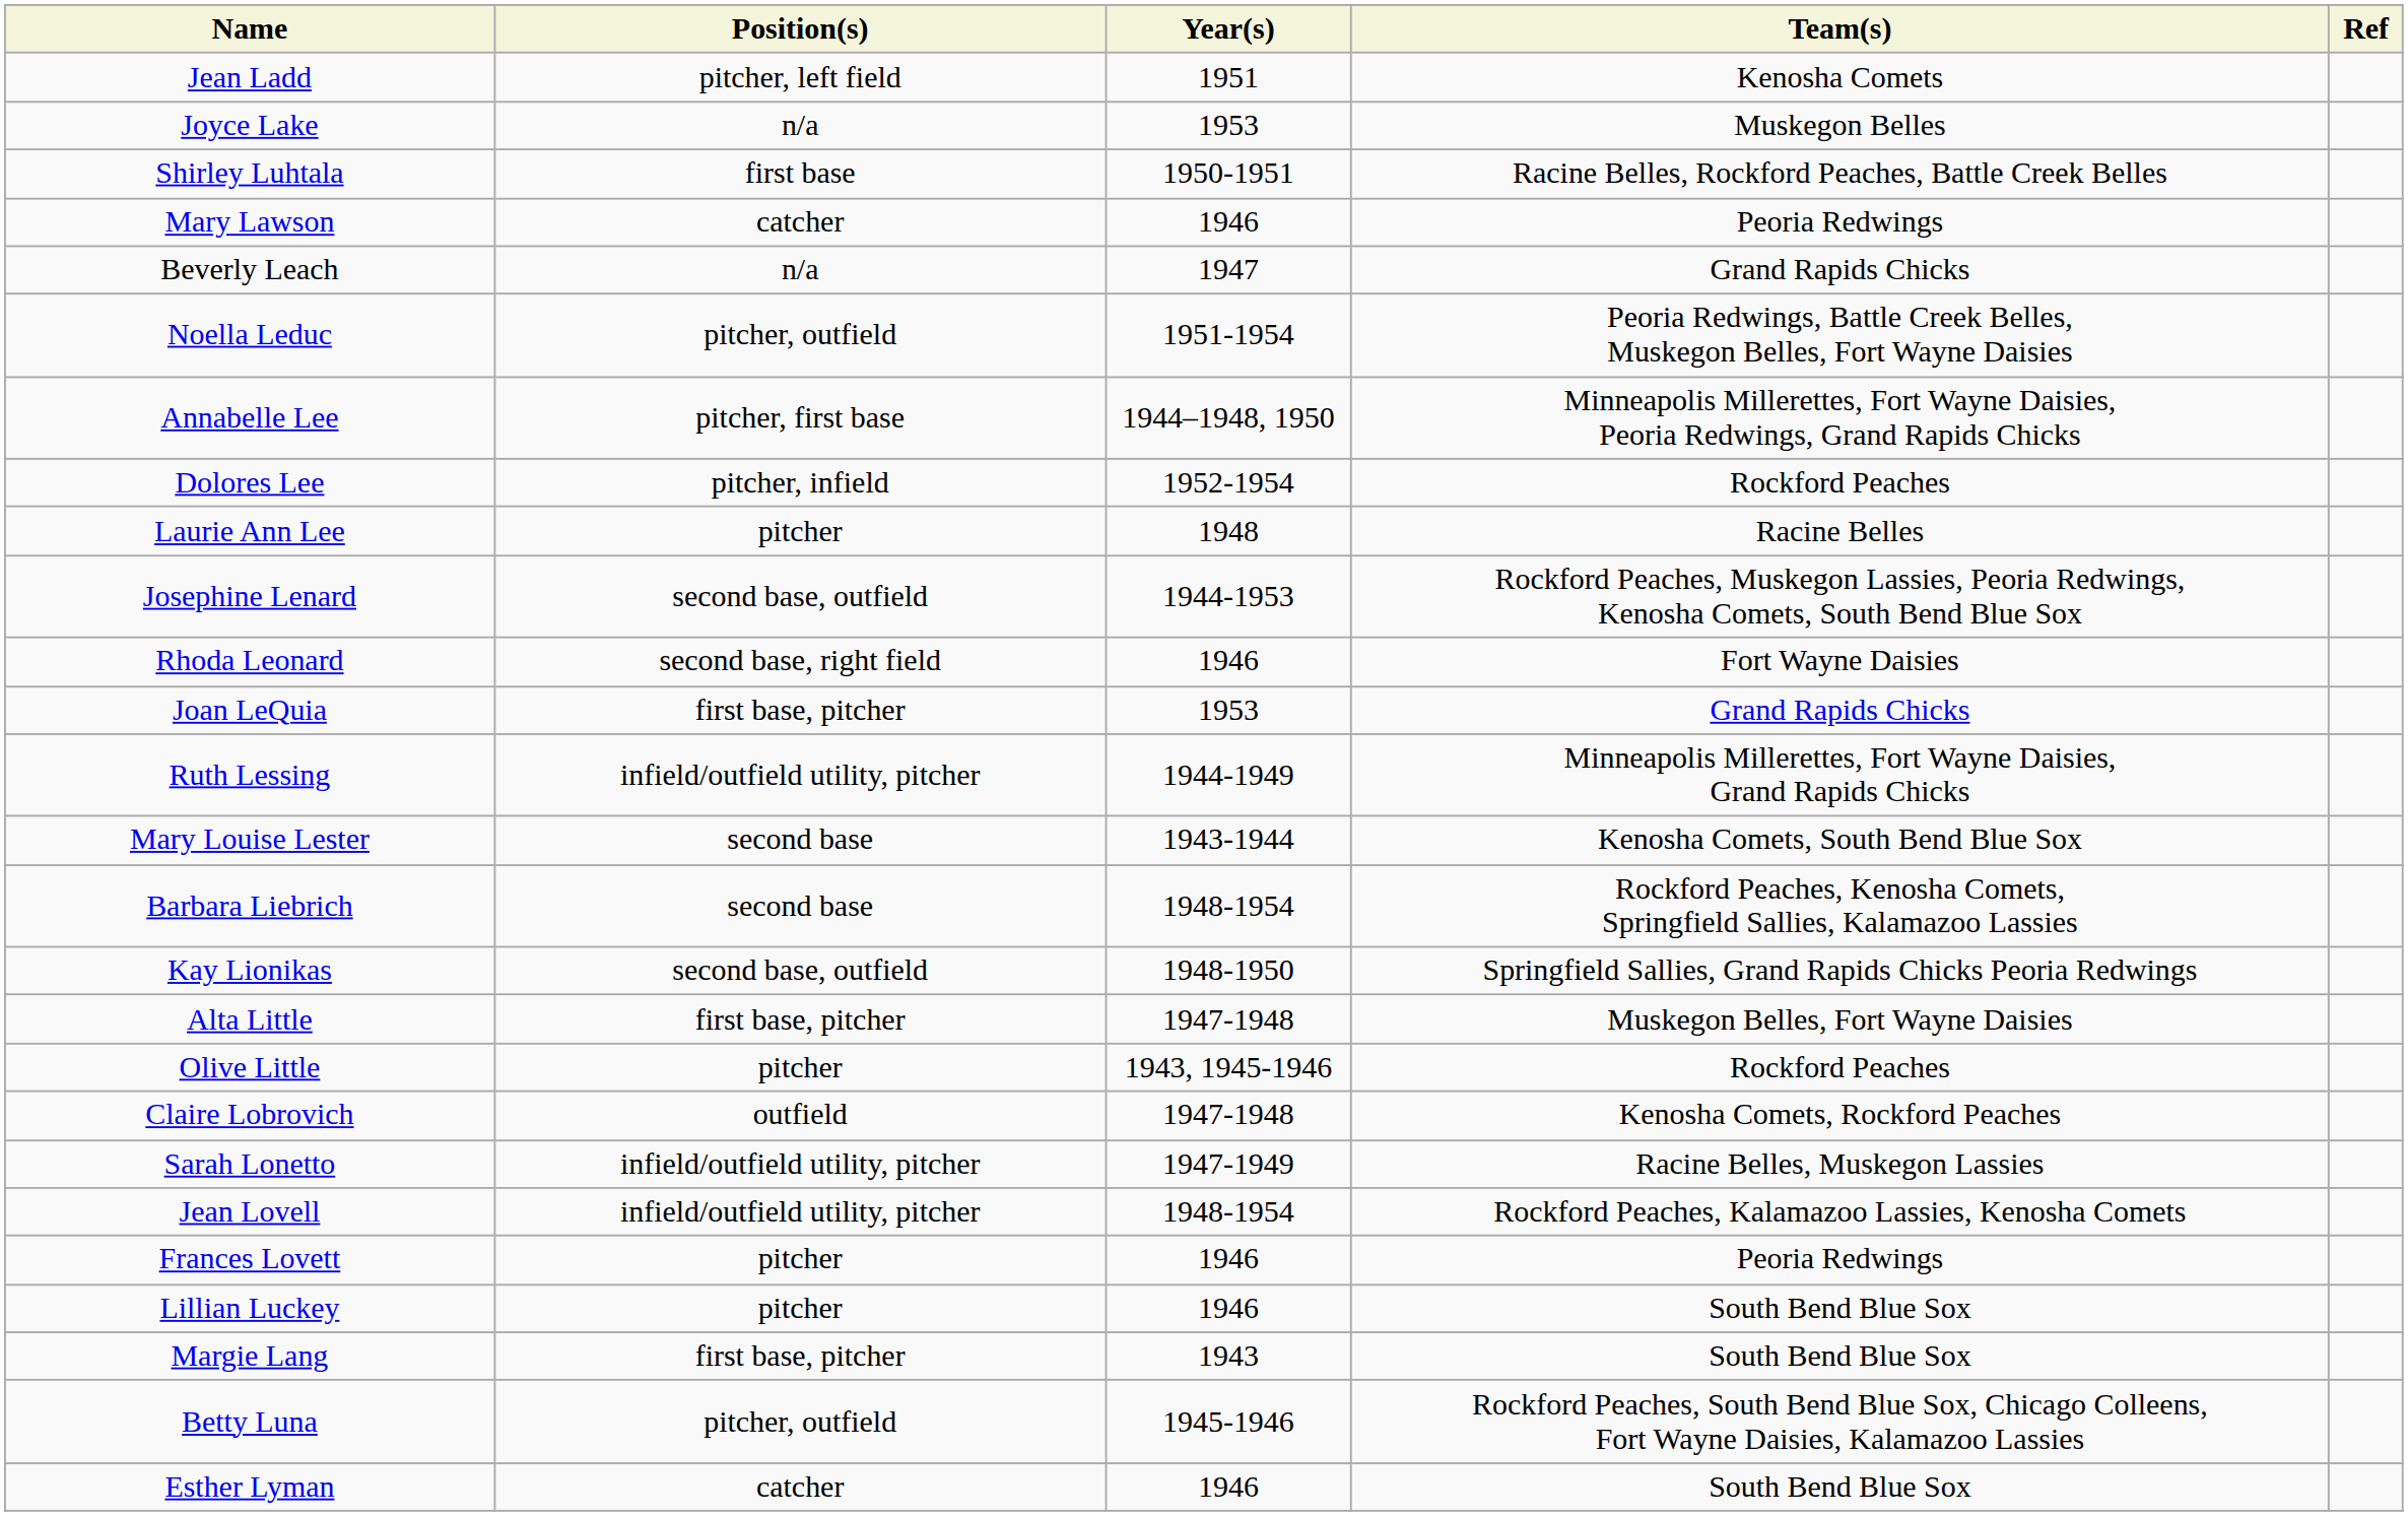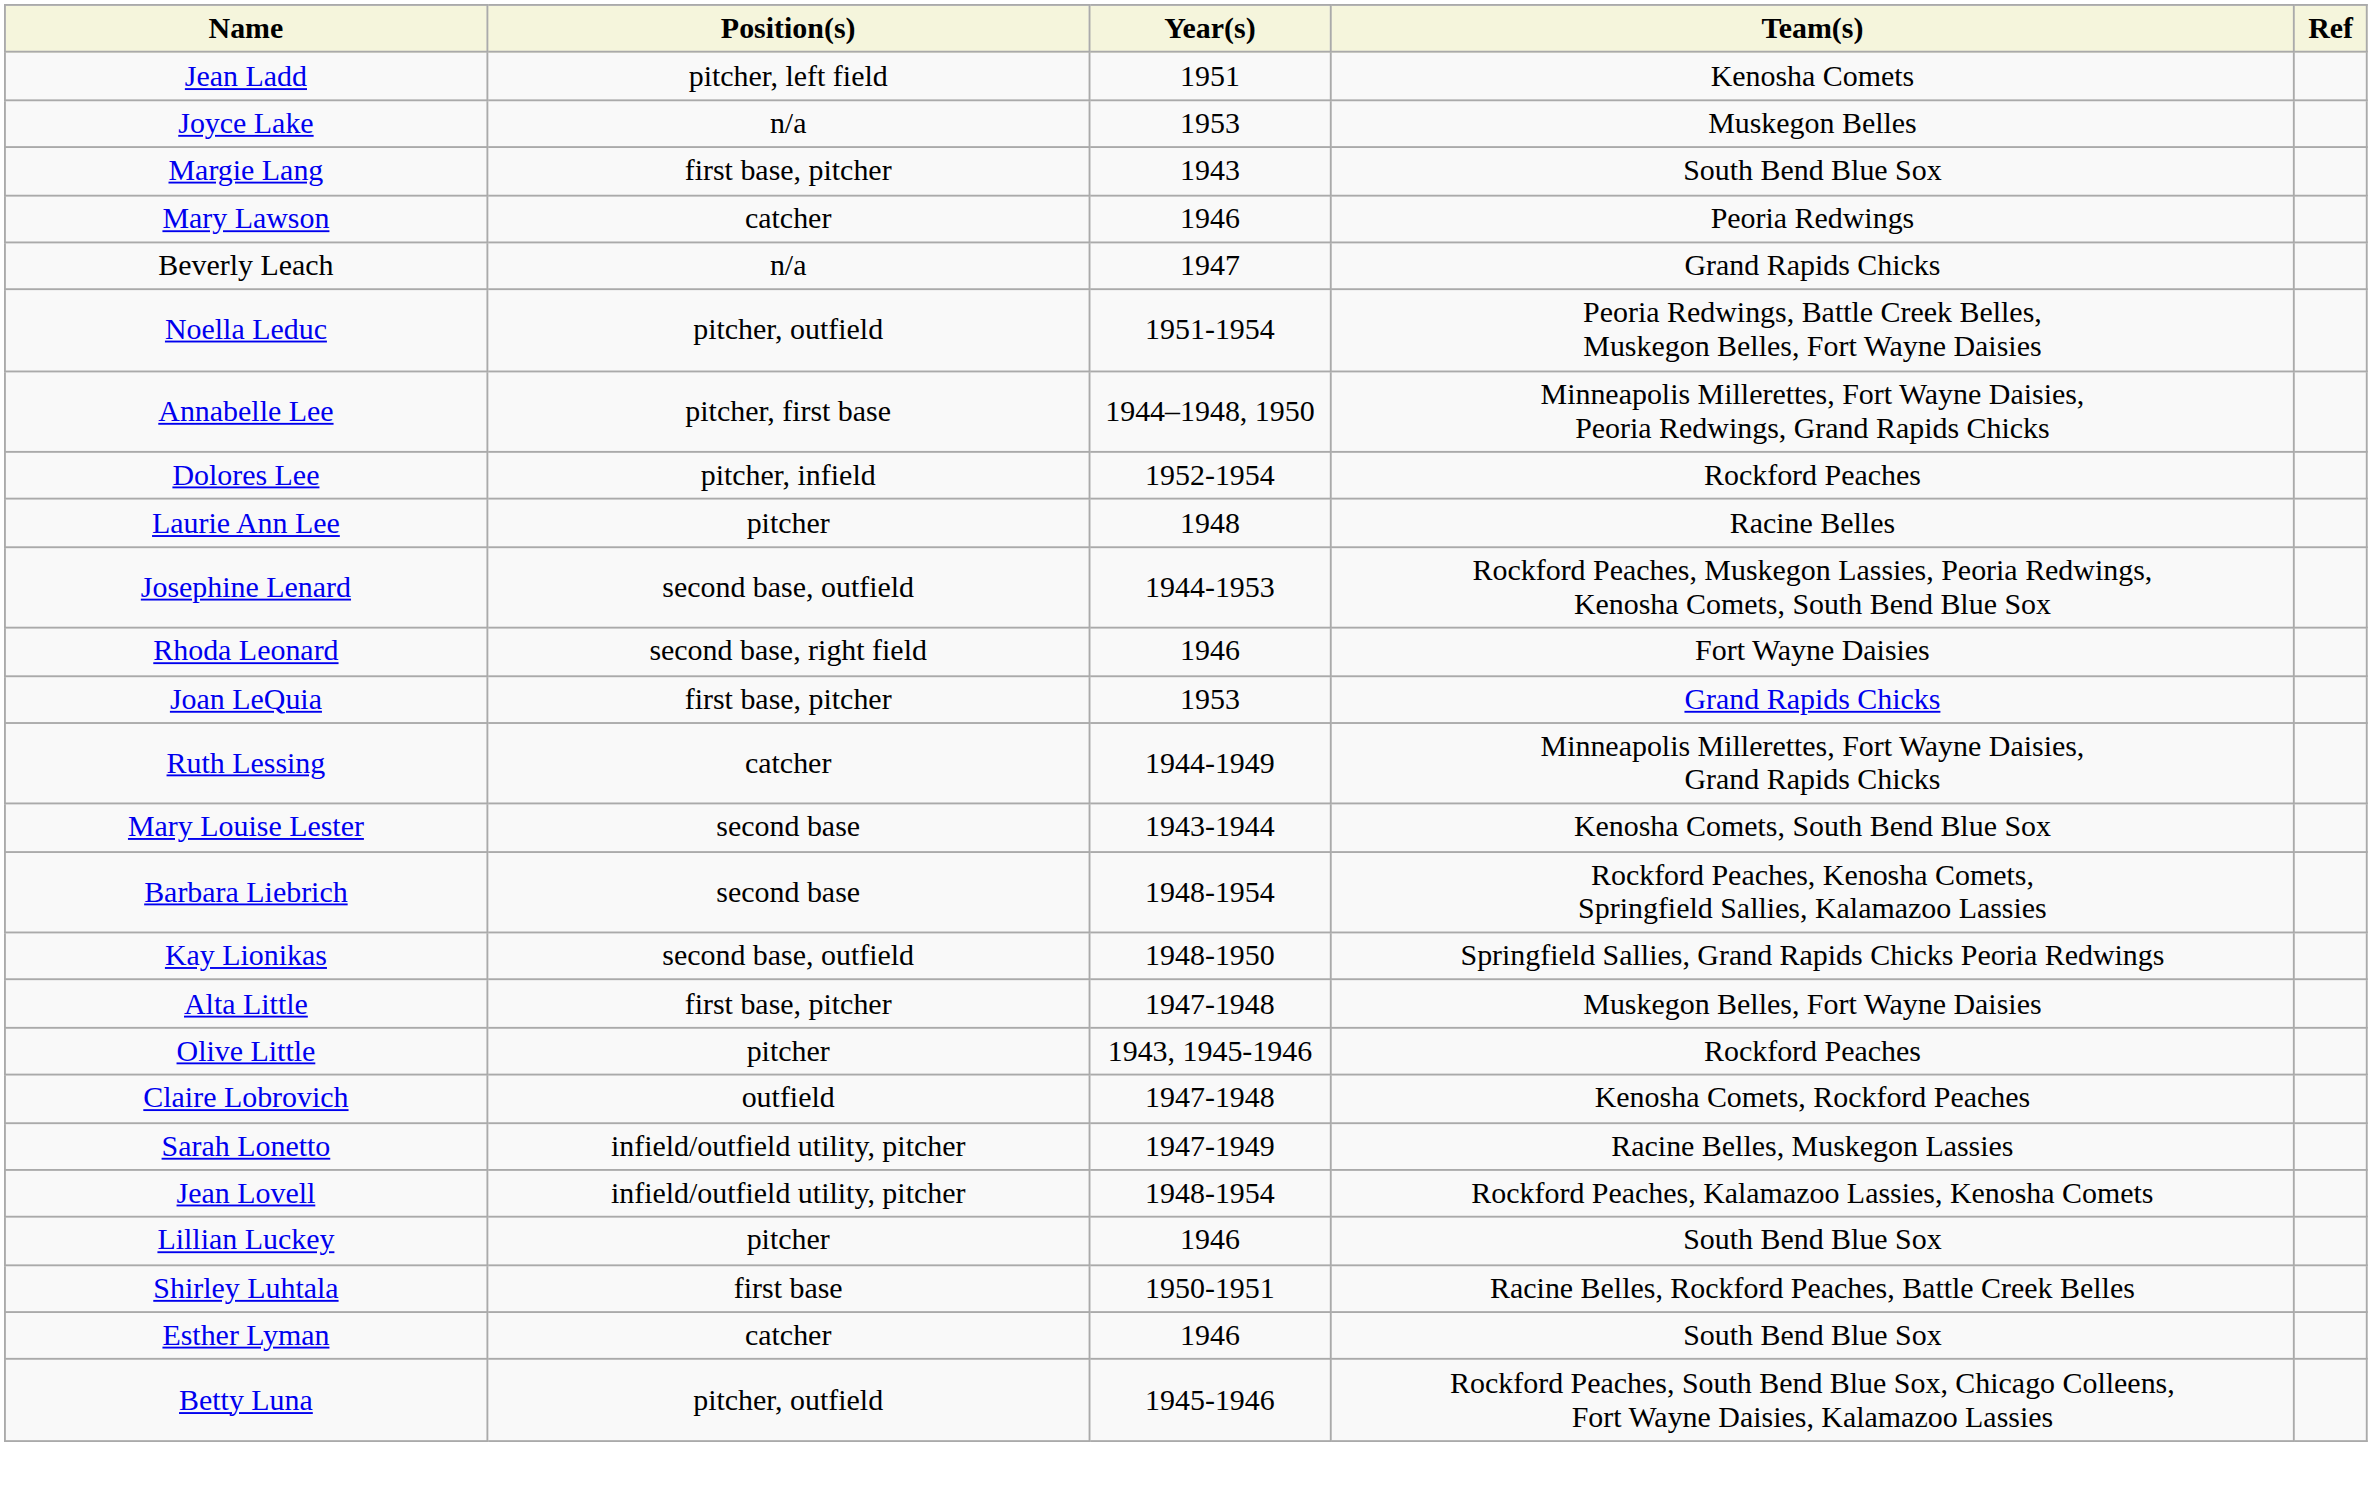rows swapped: Margie Lang <-> Shirley Luhtala
Ruth Lessing | Position(s): infield/outfield utility, pitcher -> catcher
- row: Frances Lovett | pitcher | 1946 | Peoria Redwings
rows swapped: Betty Luna <-> Esther Lyman
